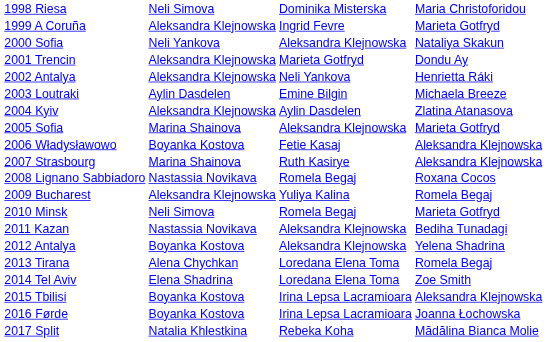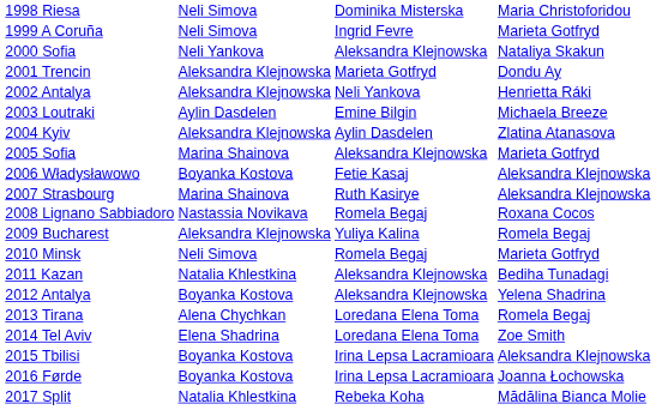1999 A Coruña | column 2: Aleksandra Klejnowska -> Neli Simova
2011 Kazan | column 2: Nastassia Novikava -> Natalia Khlestkina
